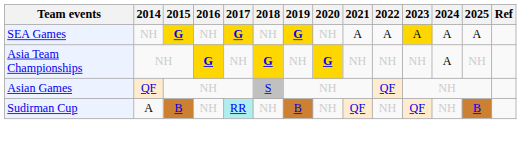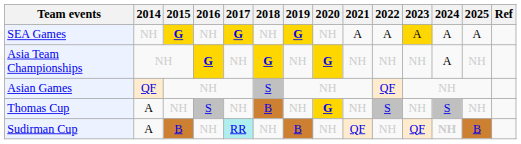+ row: Thomas Cup | A | NH | S | NH | B | NH | G | NH | S | NH | S | NH
Sudirman Cup | 2024: normal -> bold
